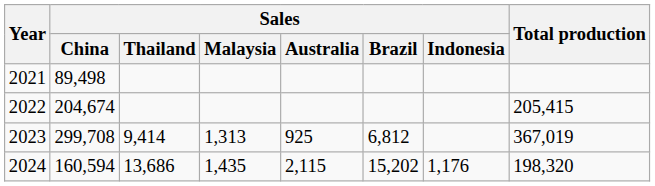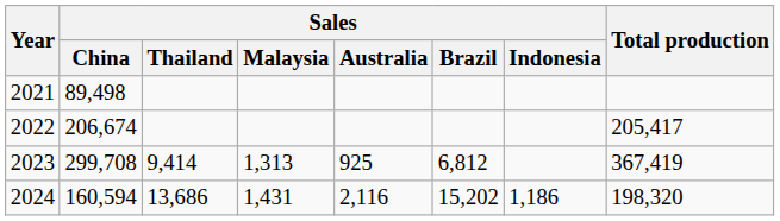2022 | Sales / China: 204,674 -> 206,674
2022 | Total production: 205,415 -> 205,417
2023 | Total production: 367,019 -> 367,419
2024 | Sales / Malaysia: 1,435 -> 1,431
2024 | Sales / Australia: 2,115 -> 2,116
2024 | Sales / Indonesia: 1,176 -> 1,186
